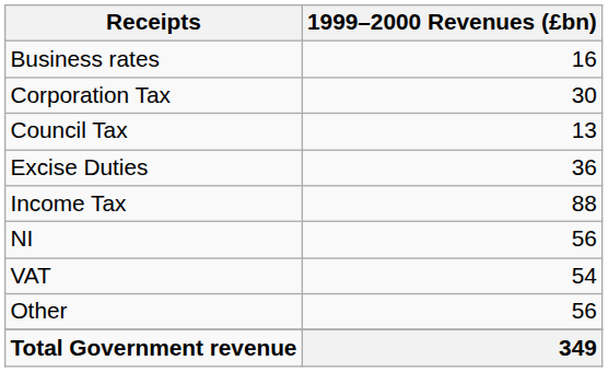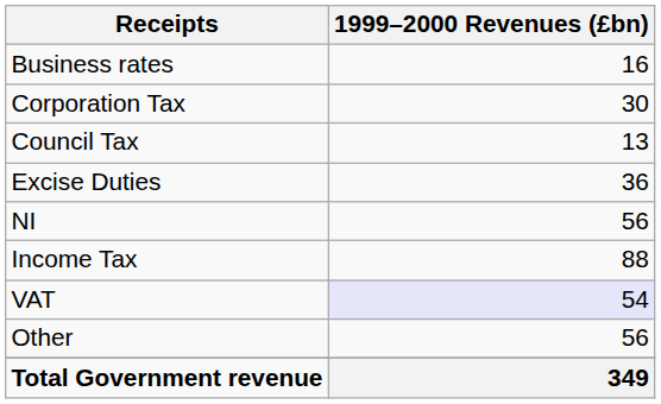rows swapped: Income Tax <-> NI
VAT | 1999–2000 Revenues (£bn): no background -> lavender background
